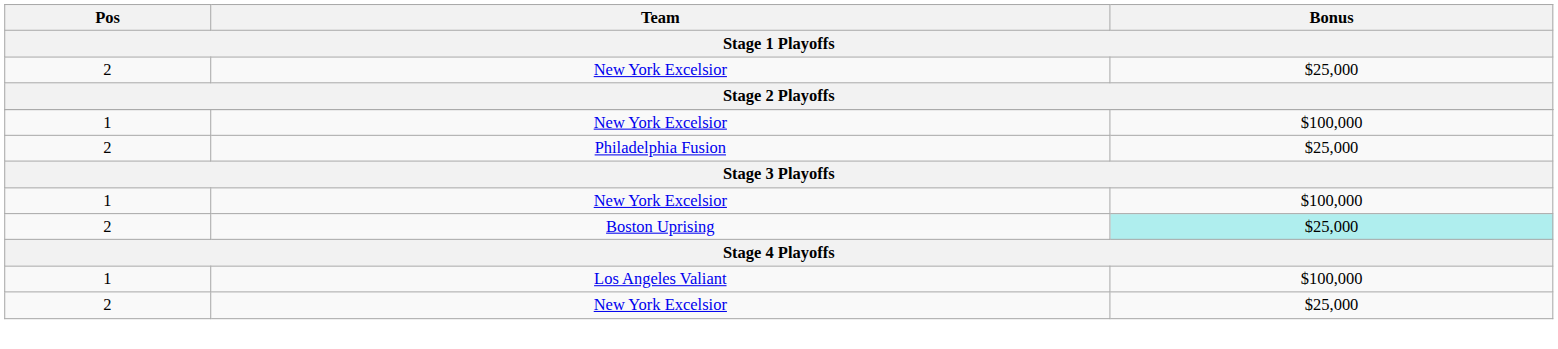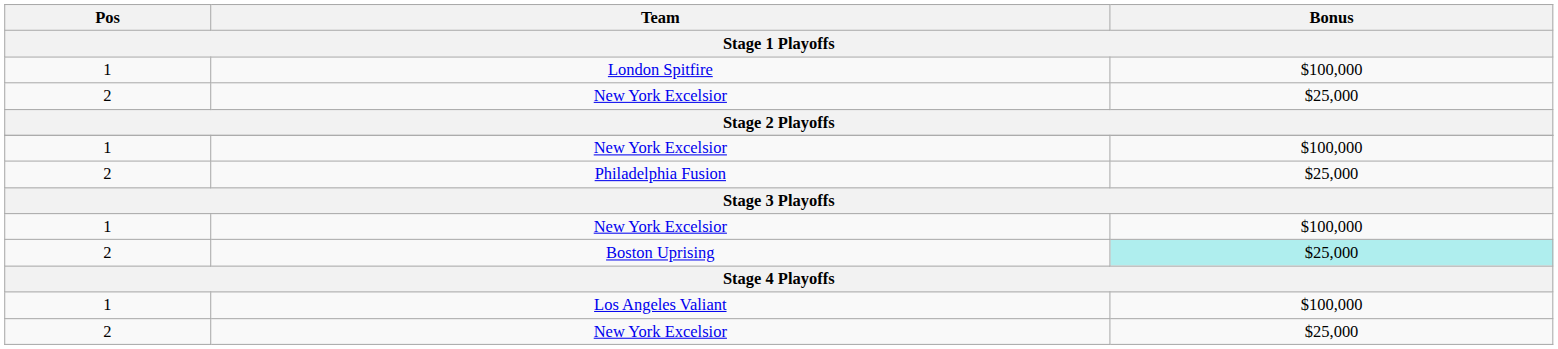+ row: 1 | London Spitfire | $100,000
